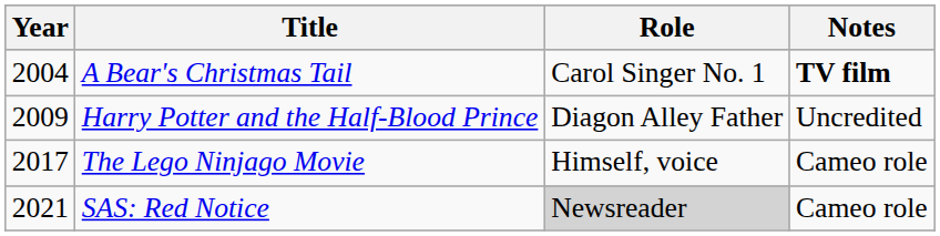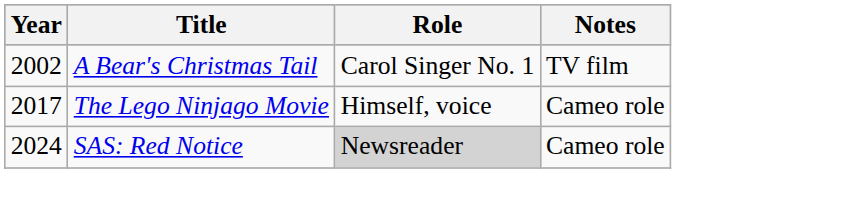A Bear's Christmas Tail | Year: 2004 -> 2002
A Bear's Christmas Tail | Notes: bold -> normal
- row: 2009 | Harry Potter and the Half-Blood Prince | Diagon Alley Father | Uncredited
SAS: Red Notice | Year: 2021 -> 2024
